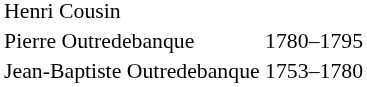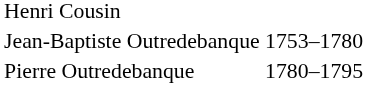rows swapped: Jean-Baptiste Outredebanque <-> Pierre Outredebanque
